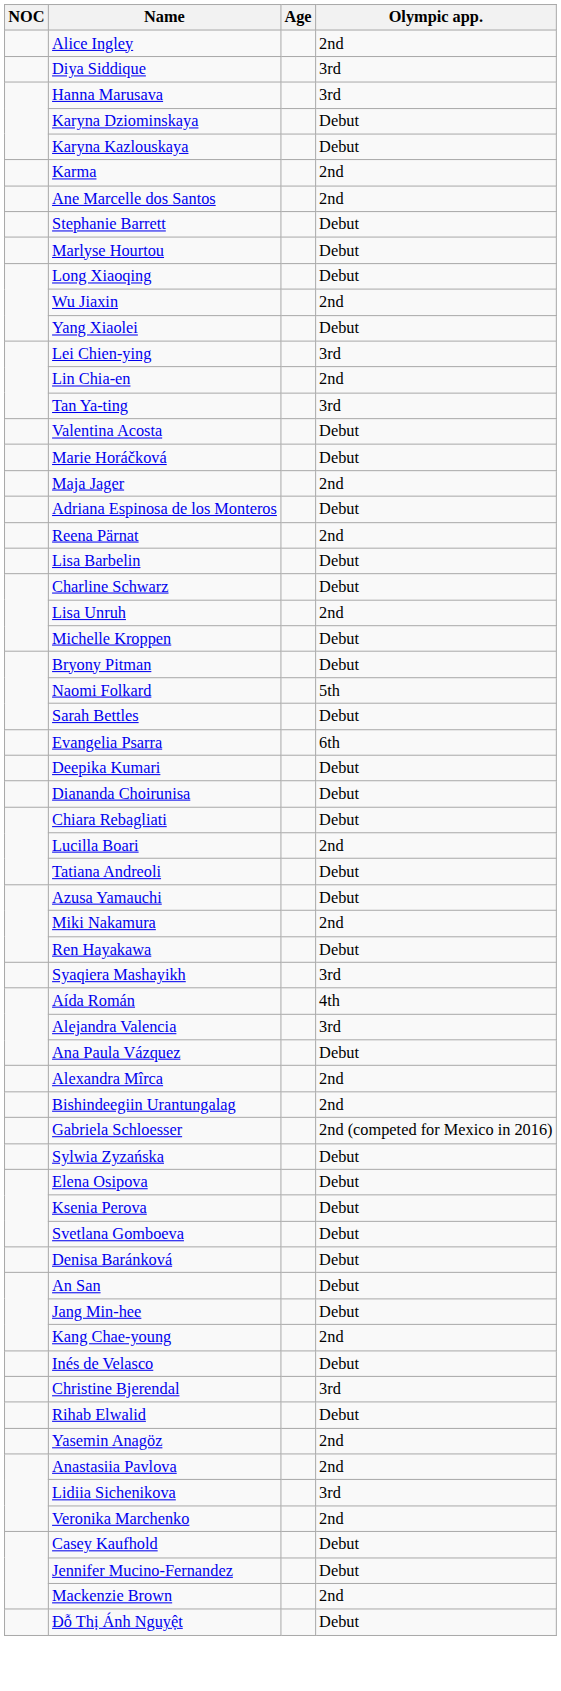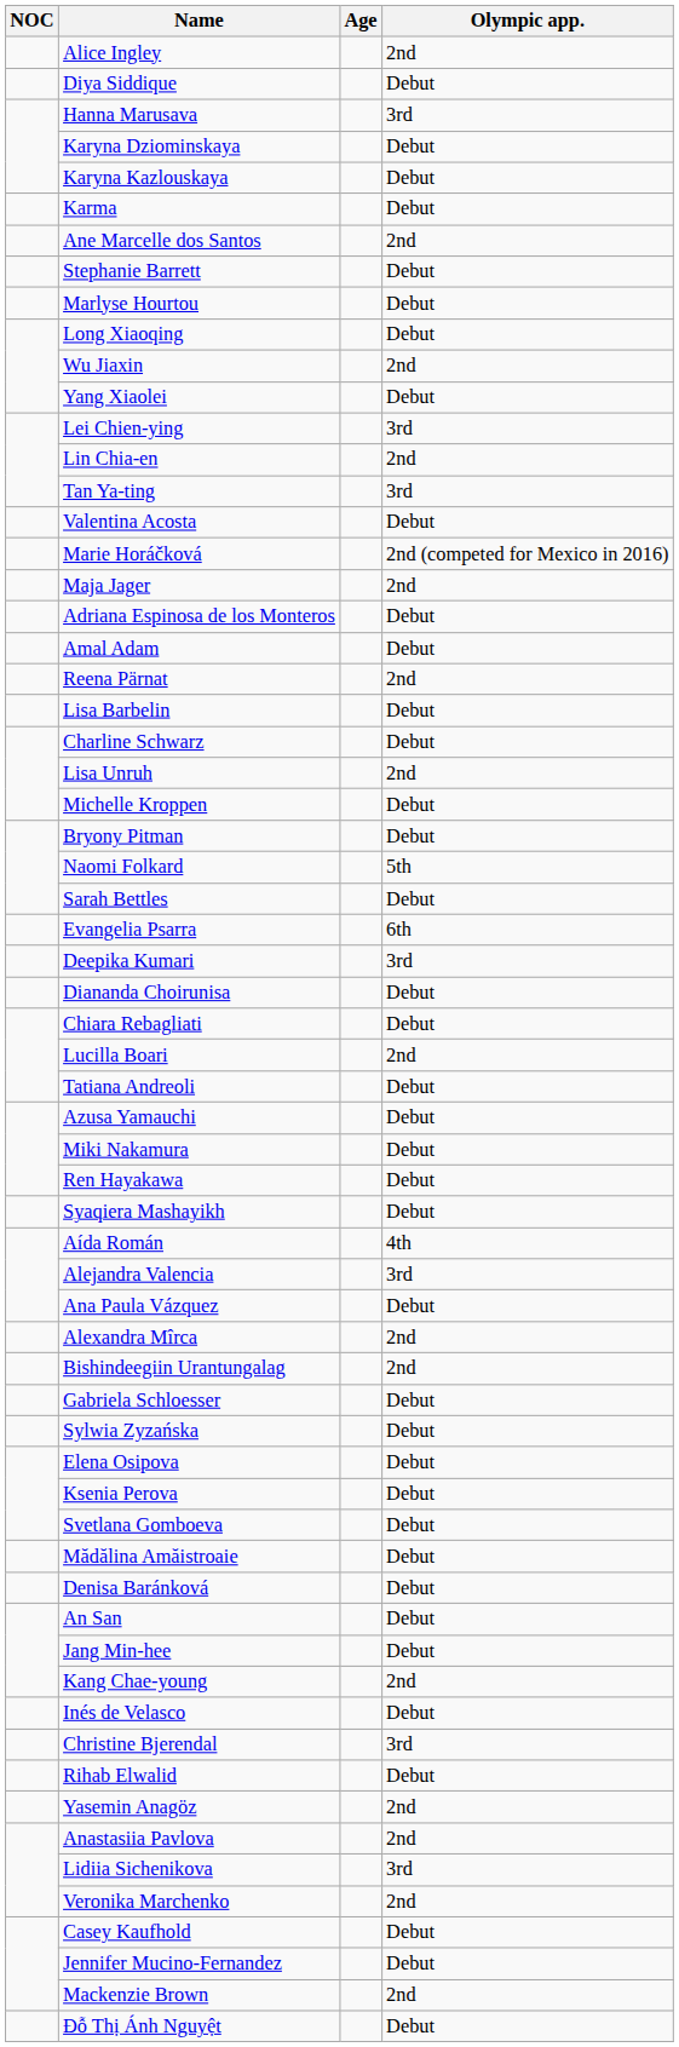Diya Siddique | Olympic app.: 3rd -> Debut
Karma | Olympic app.: 2nd -> Debut
Marie Horáčková | Olympic app.: Debut -> 2nd (competed for Mexico in 2016)
+ row: Amal Adam | Debut
Deepika Kumari | Olympic app.: Debut -> 3rd
Miki Nakamura | Olympic app.: 2nd -> Debut
Syaqiera Mashayikh | Olympic app.: 3rd -> Debut
Gabriela Schloesser | Olympic app.: 2nd (competed for Mexico in 2016) -> Debut
+ row: Mădălina Amăistroaie | Debut
